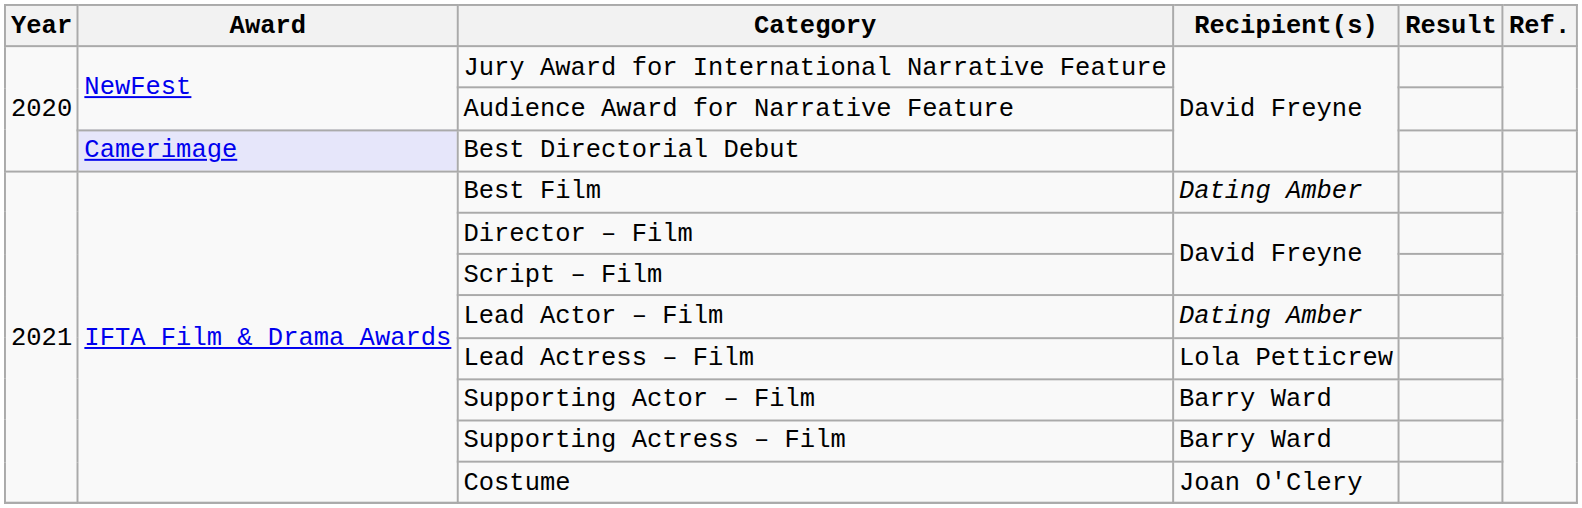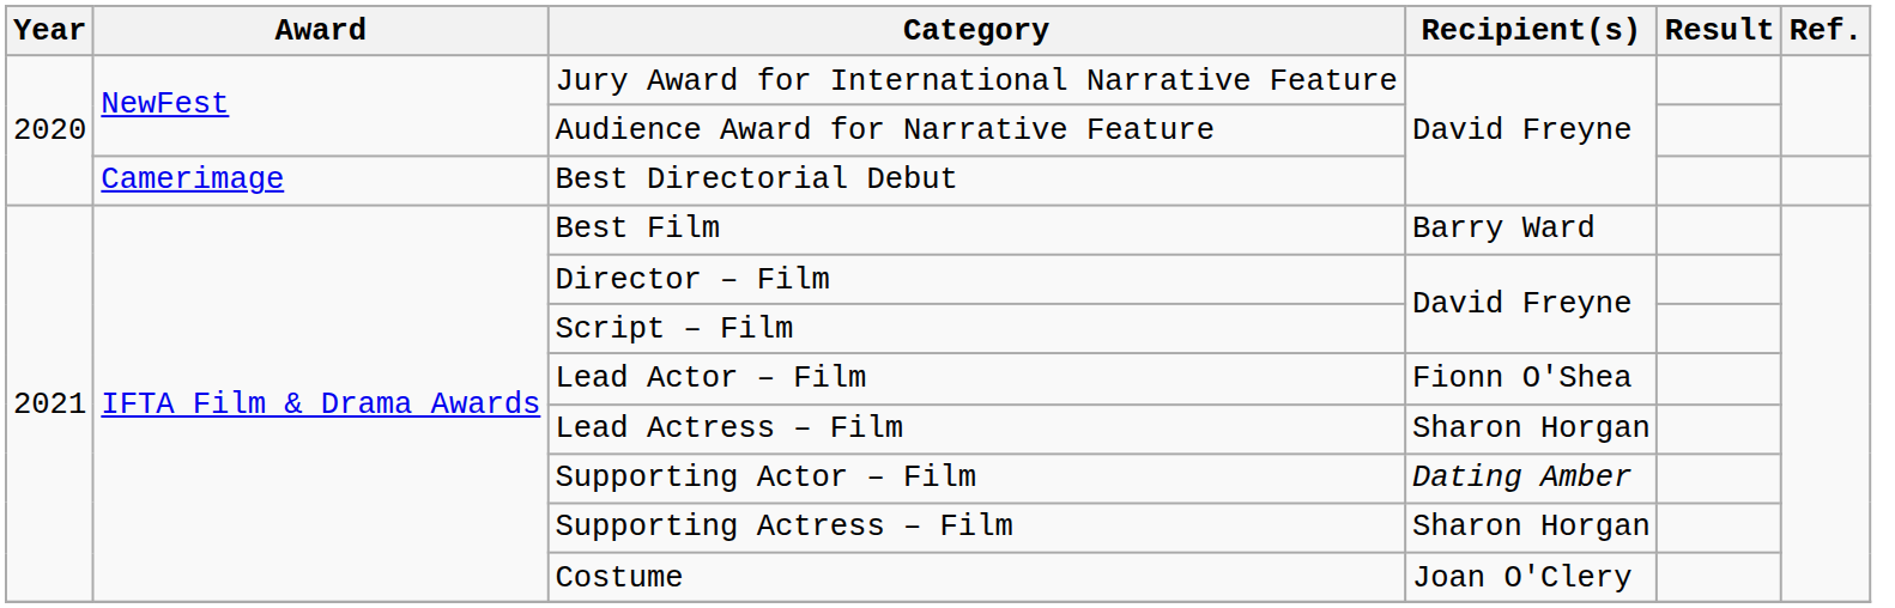Best Directorial Debut | Award: lavender background -> no background
Best Film | Recipient(s): Dating Amber -> Barry Ward
Lead Actor – Film | Recipient(s): Dating Amber -> Fionn O'Shea
Lead Actress – Film | Recipient(s): Lola Petticrew -> Sharon Horgan
Supporting Actor – Film | Recipient(s): Barry Ward -> Dating Amber
Supporting Actress – Film | Recipient(s): Barry Ward -> Sharon Horgan
